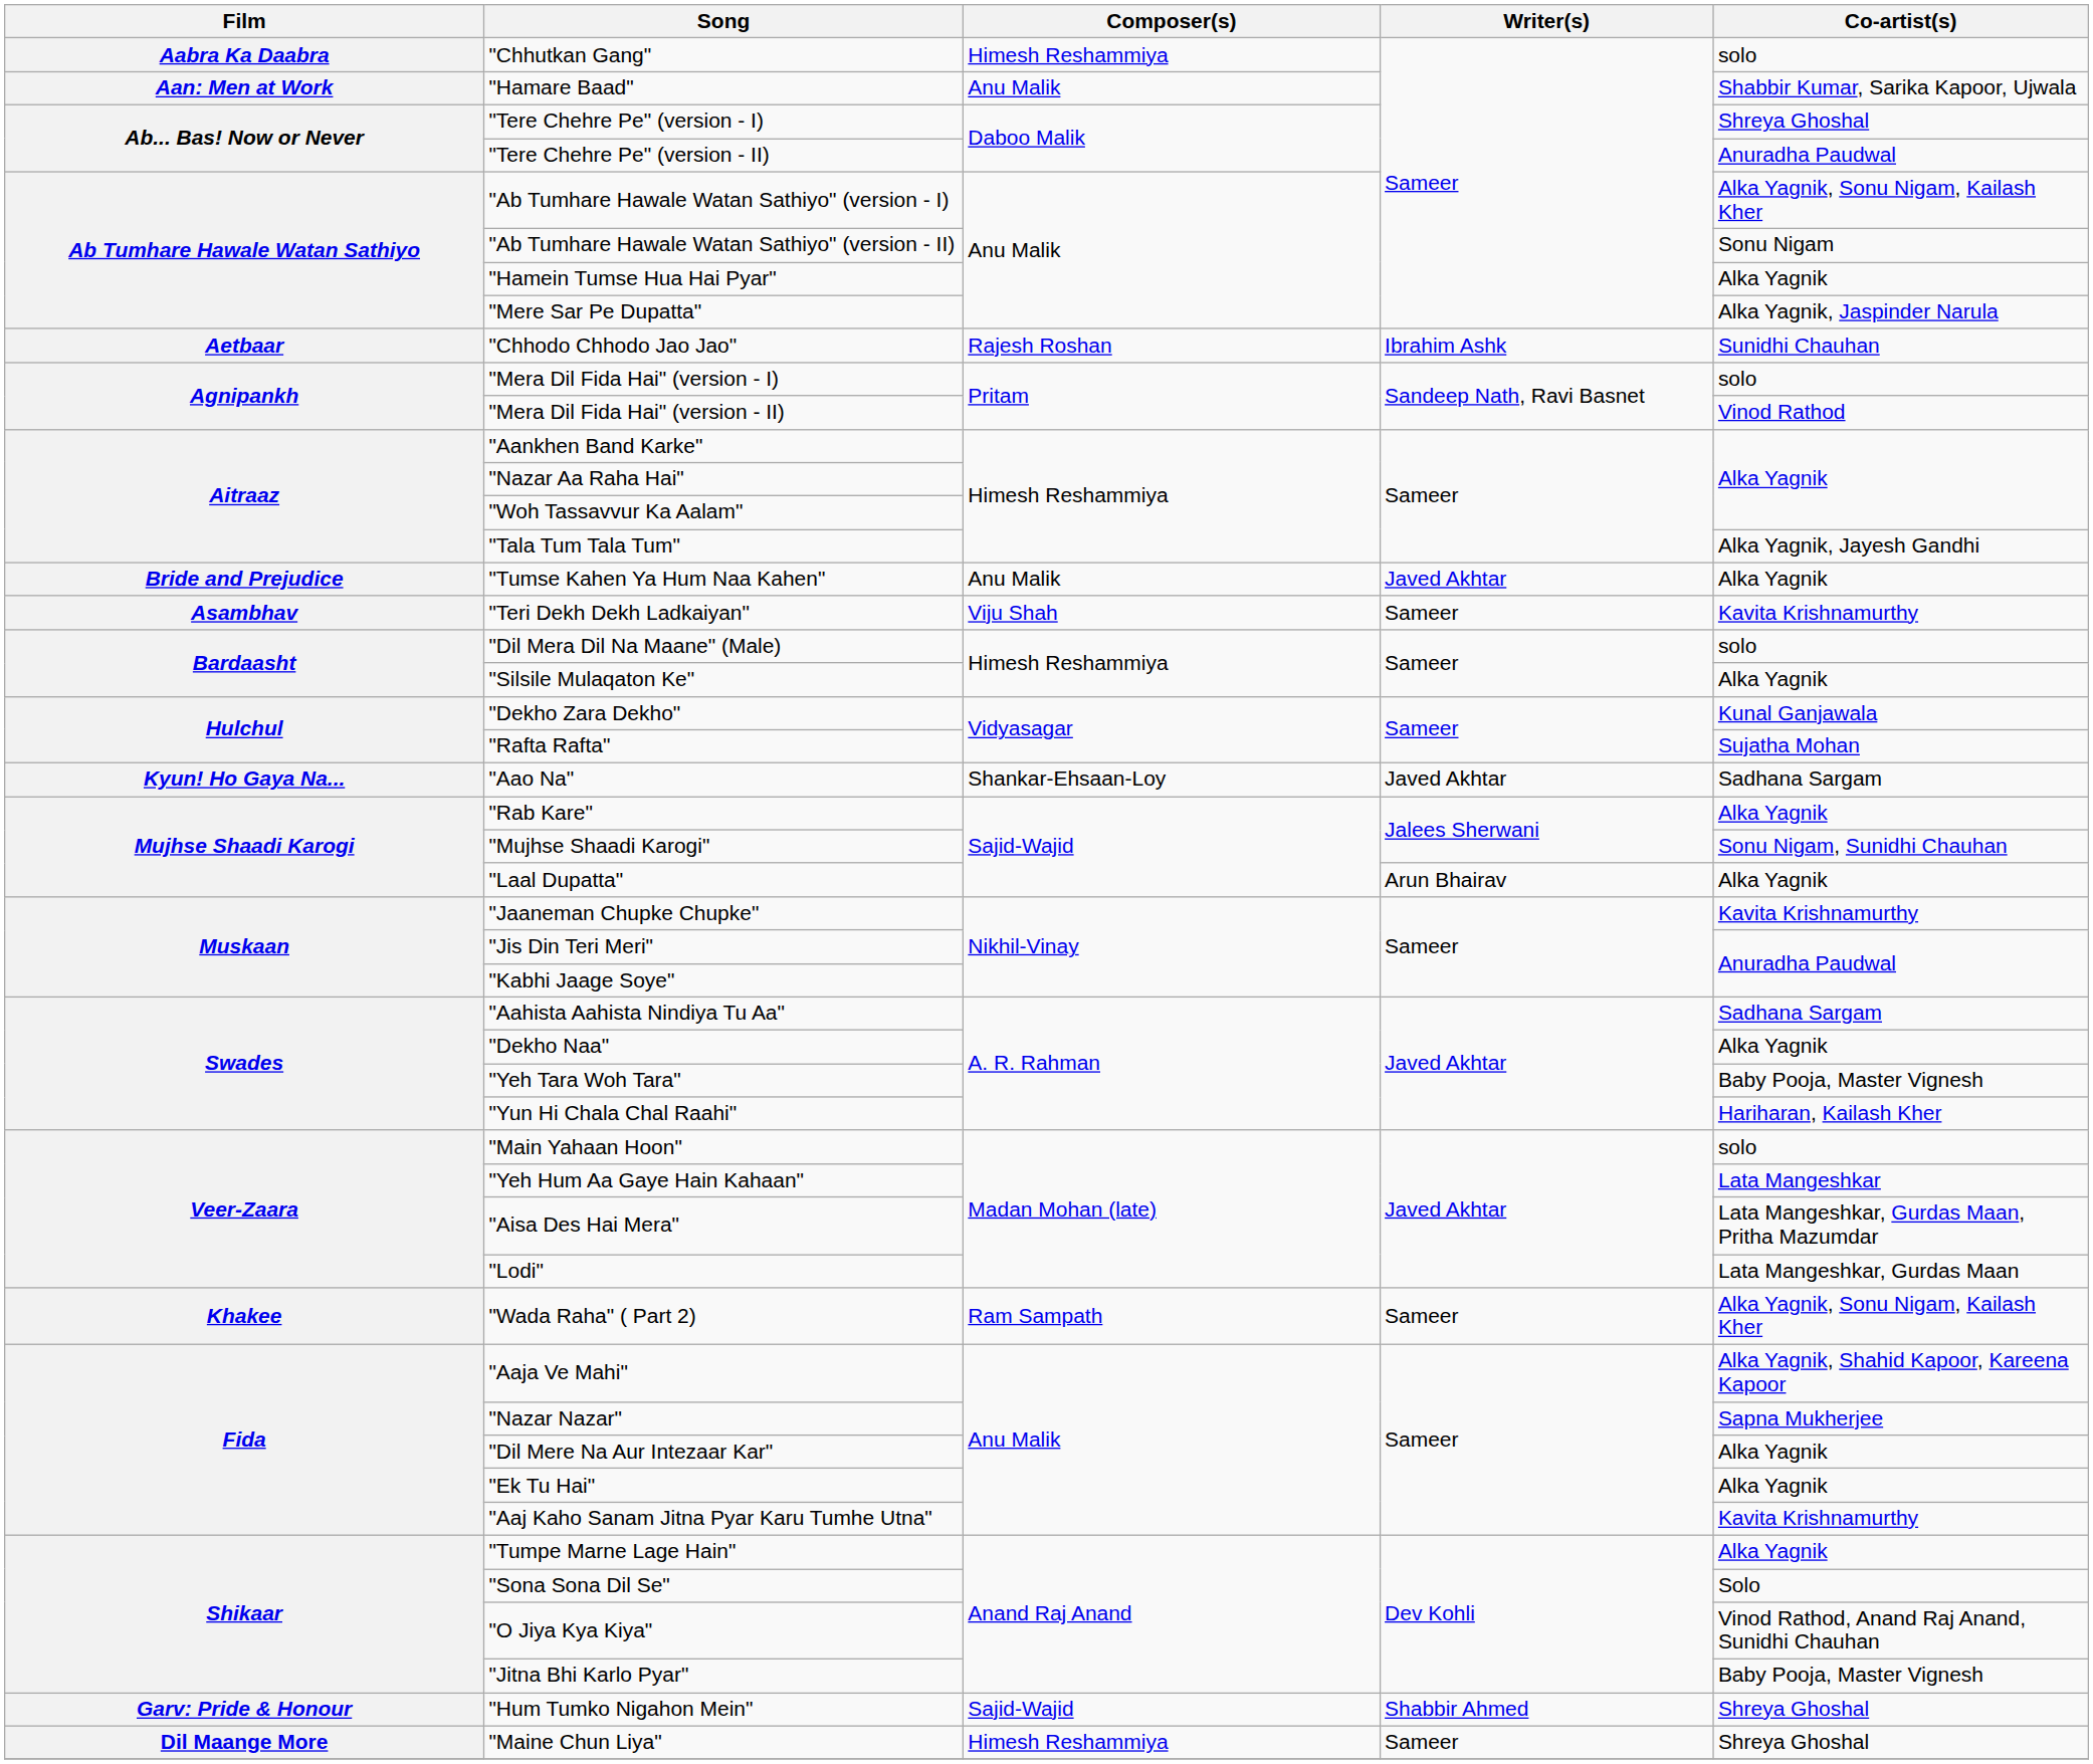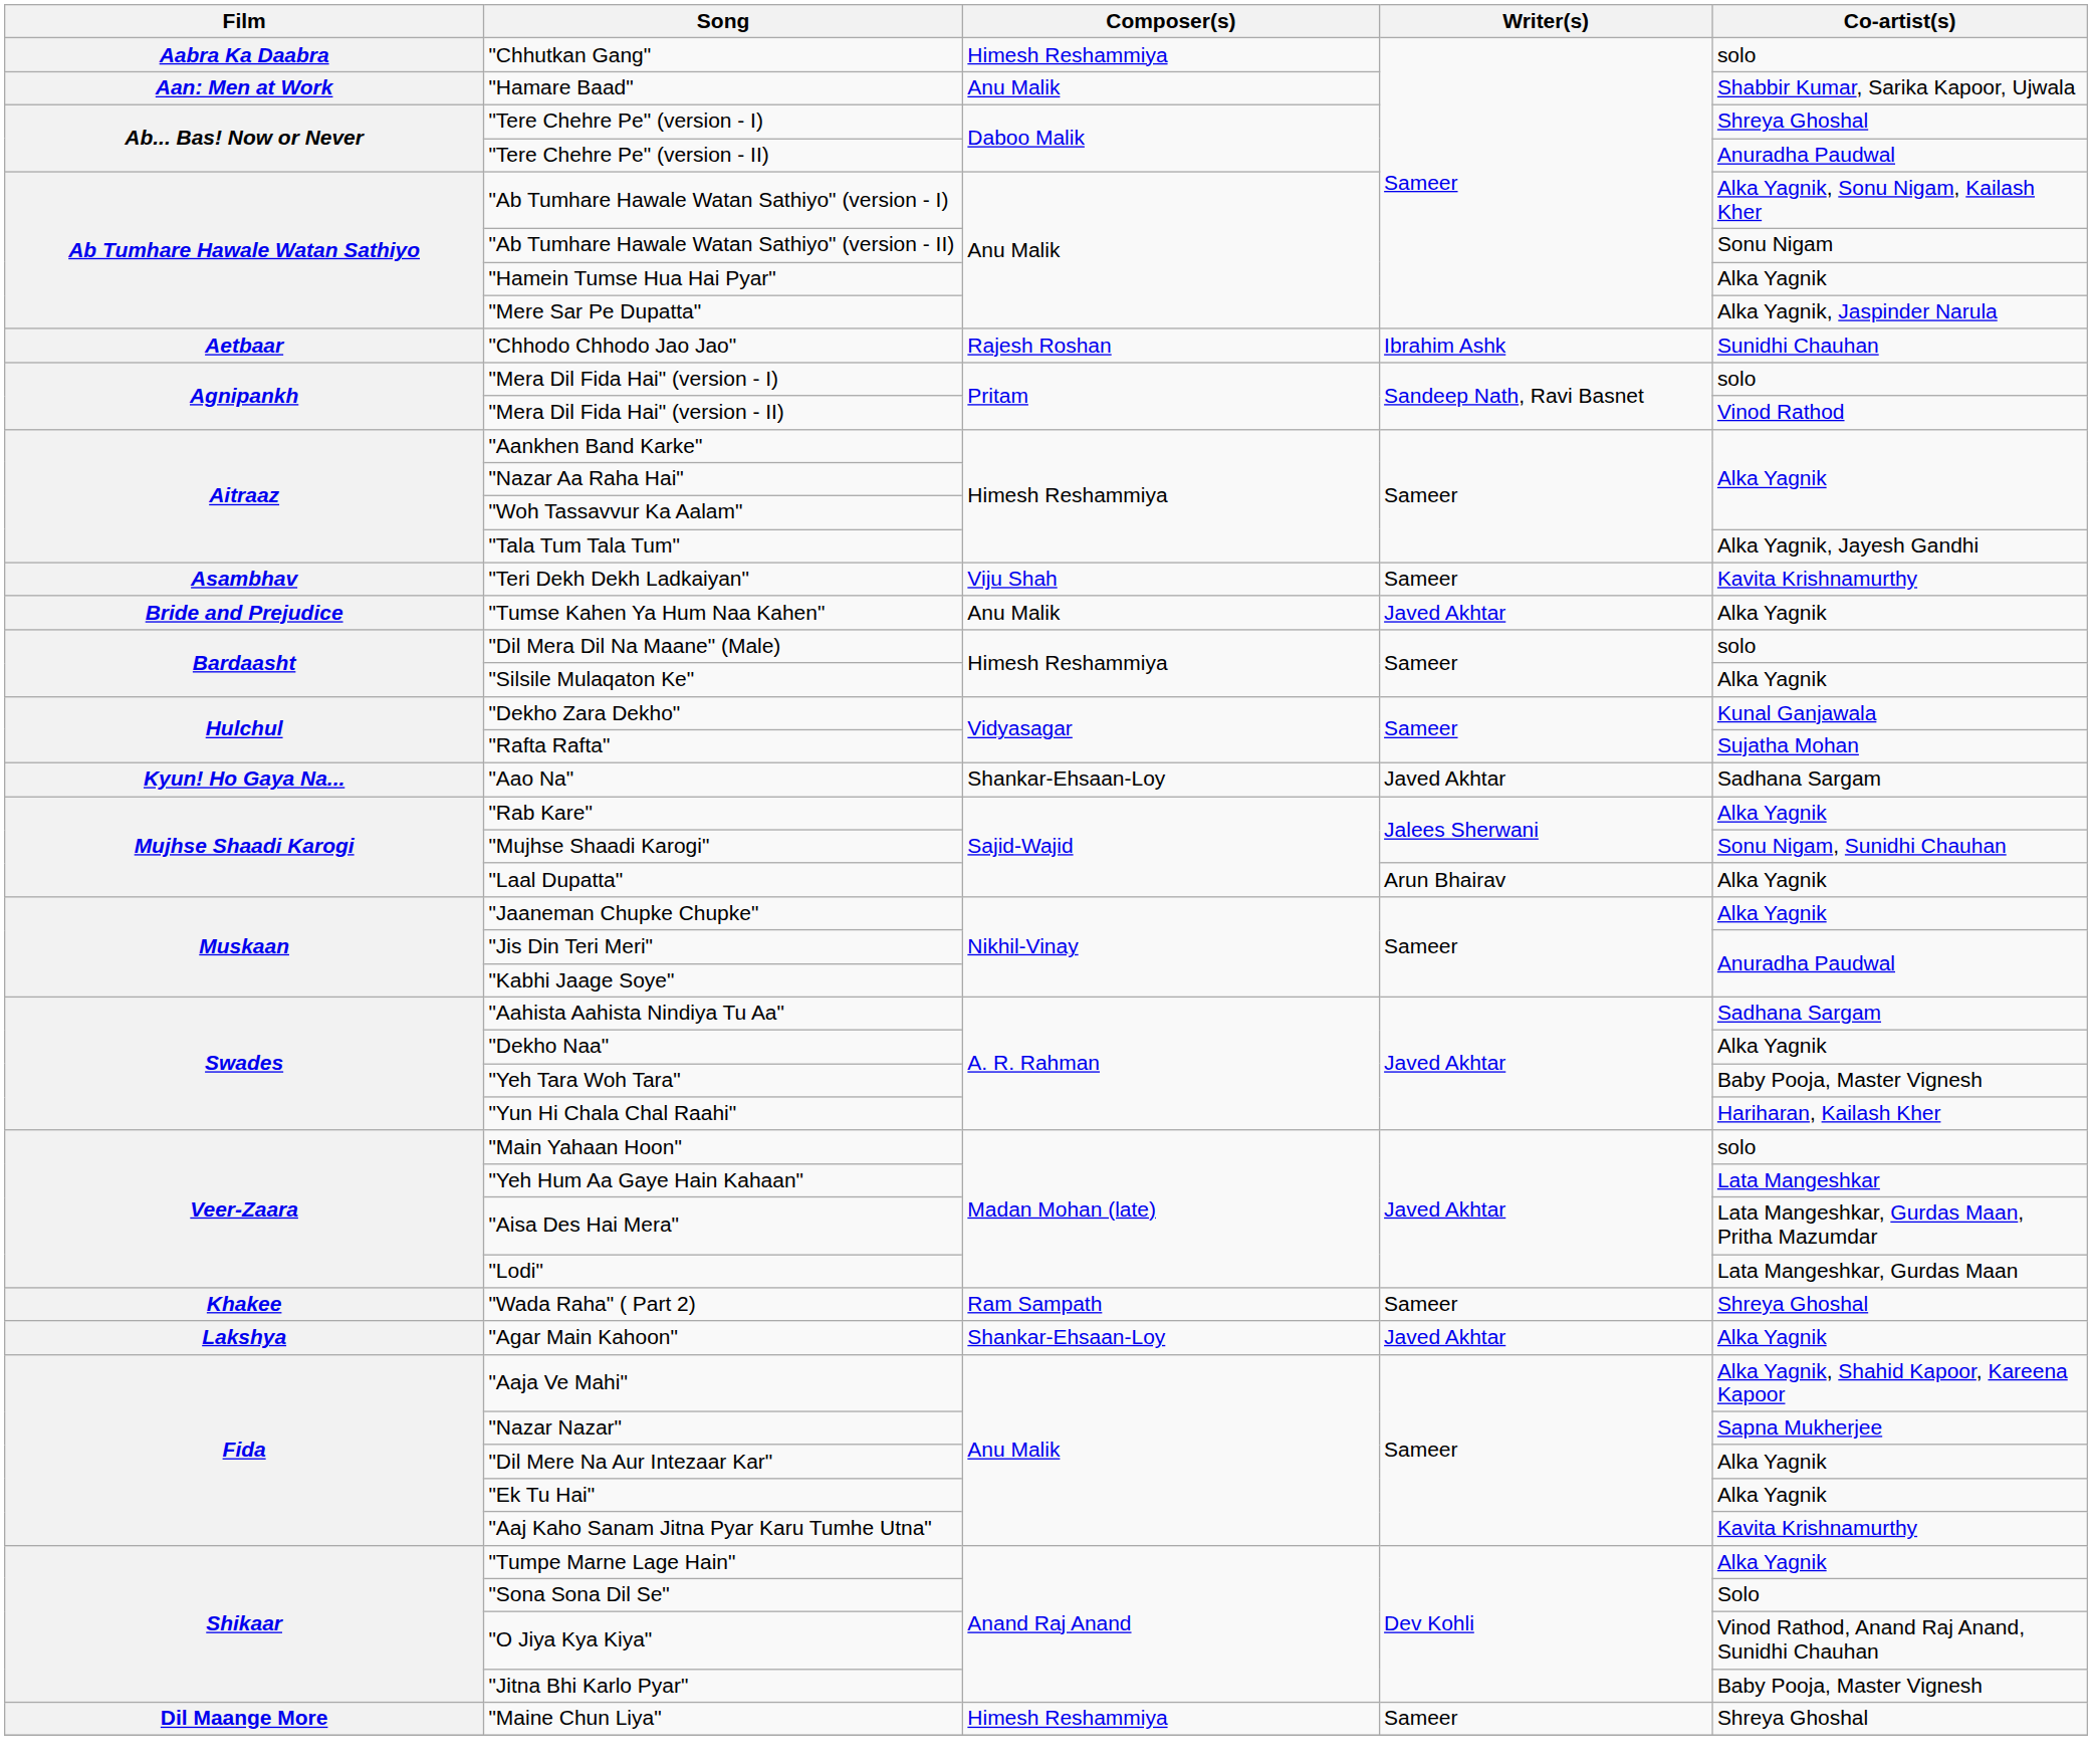rows swapped: "Teri Dekh Dekh Ladkaiyan" <-> "Tumse Kahen Ya Hum Naa Kahen"
"Jaaneman Chupke Chupke" | Co-artist(s): Kavita Krishnamurthy -> Alka Yagnik
"Wada Raha" ( Part 2) | Co-artist(s): Alka Yagnik, Sonu Nigam, Kailash Kher -> Shreya Ghoshal
+ row: Lakshya | "Agar Main Kahoon" | Shankar-Ehsaan-Loy | Javed Akhtar | Alka Yagnik
- row: Garv: Pride & Honour | "Hum Tumko Nigahon Mein" | Sajid-Wajid | Shabbir Ahmed | Shreya Ghoshal
